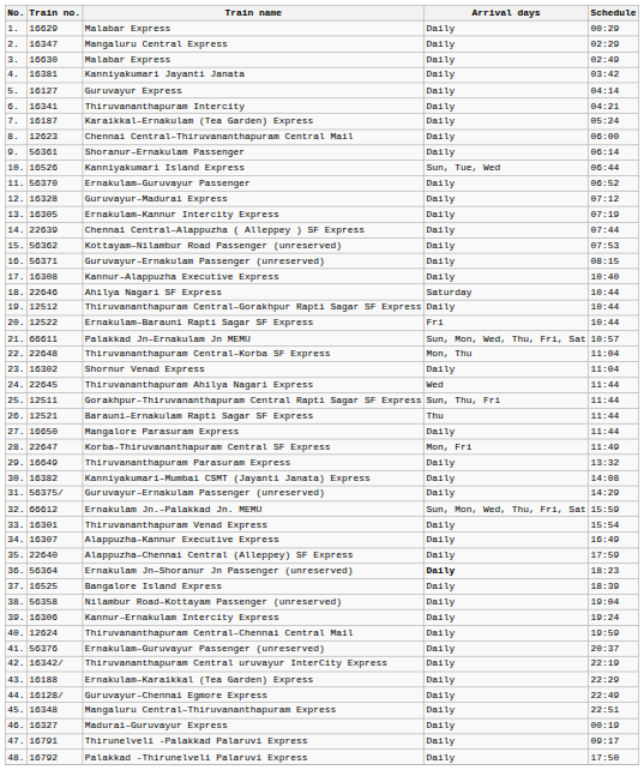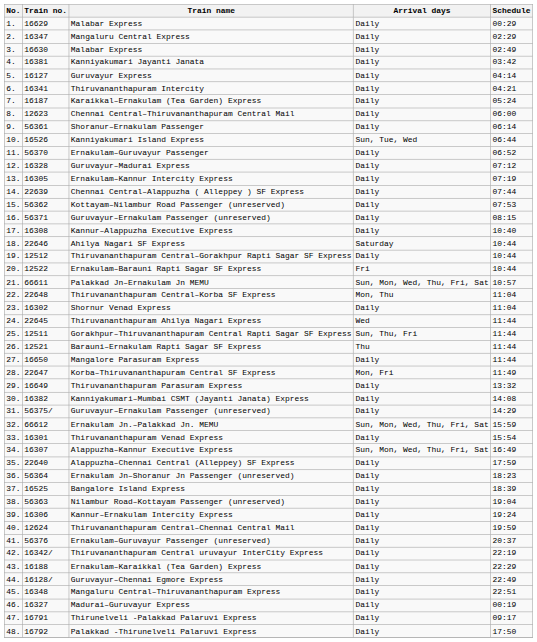Alappuzha–Kannur Executive Express | Arrival days: Daily -> Sun, Mon, Wed, Thu, Fri, Sat
Ernakulam Jn–Shoranur Jn Passenger (unreserved) | Arrival days: bold -> normal
Nilambur Road–Kottayam Passenger (unreserved) | Train no.: 56358 -> 56363
